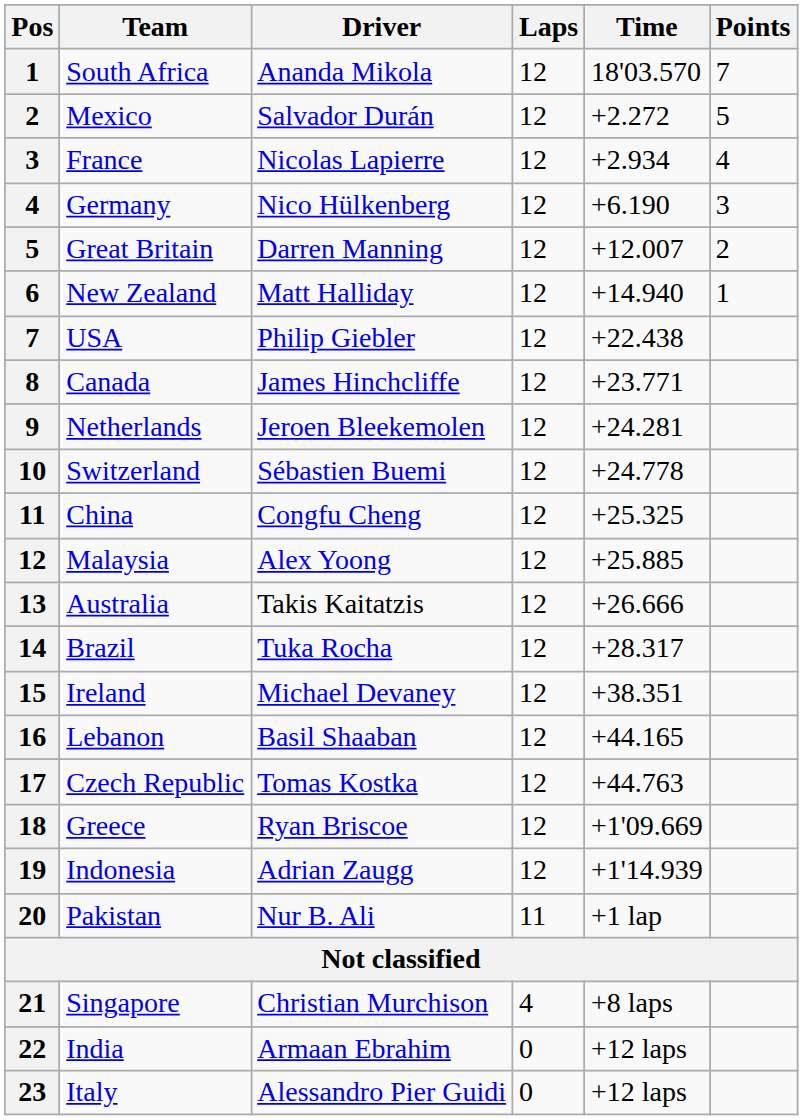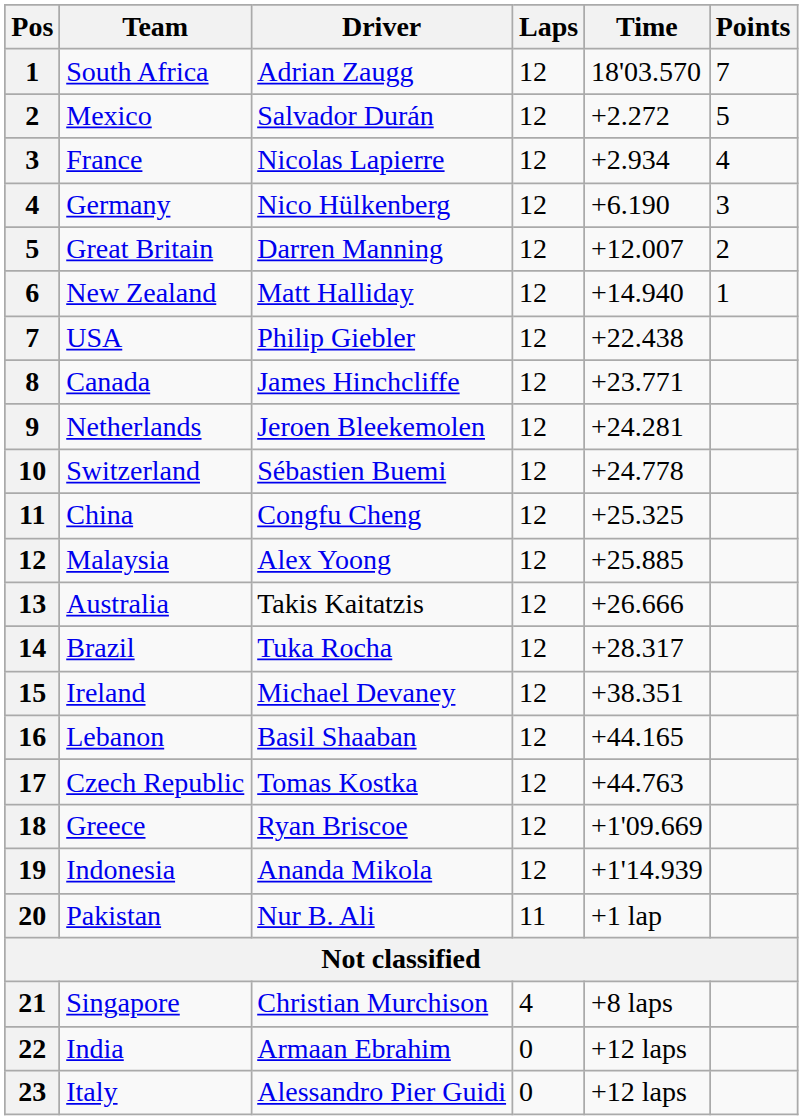South Africa | Driver: Ananda Mikola -> Adrian Zaugg
Indonesia | Driver: Adrian Zaugg -> Ananda Mikola
